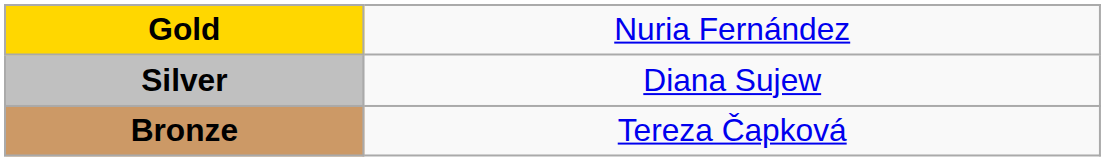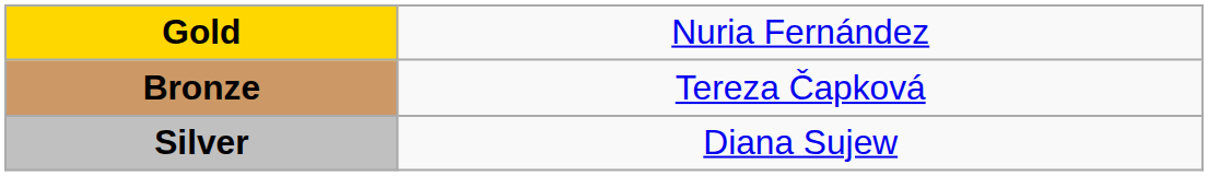rows swapped: Silver <-> Bronze
